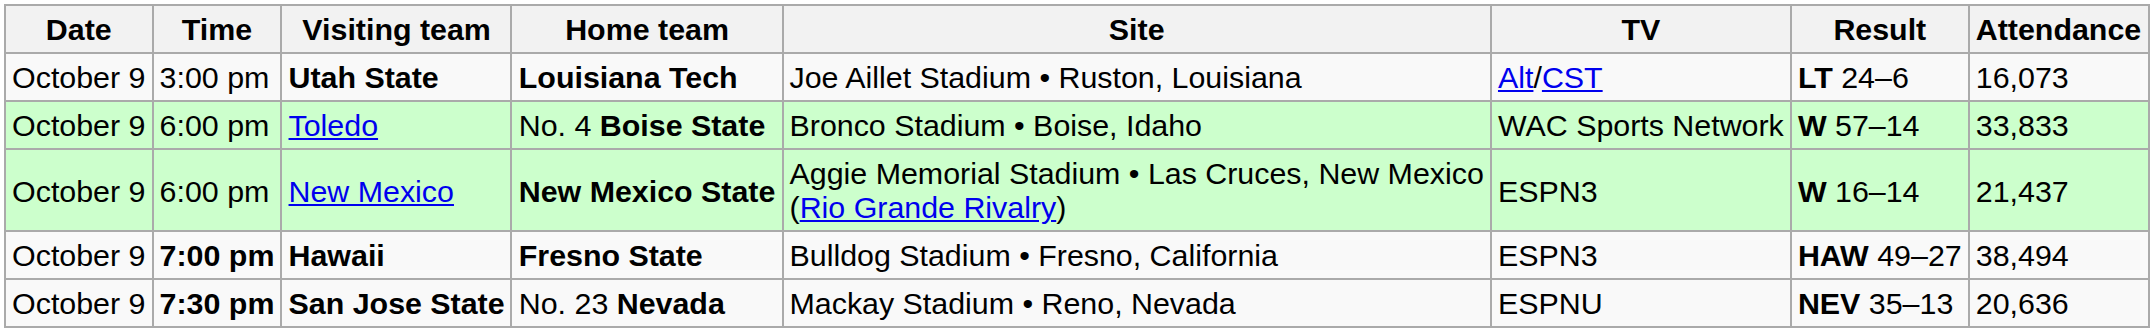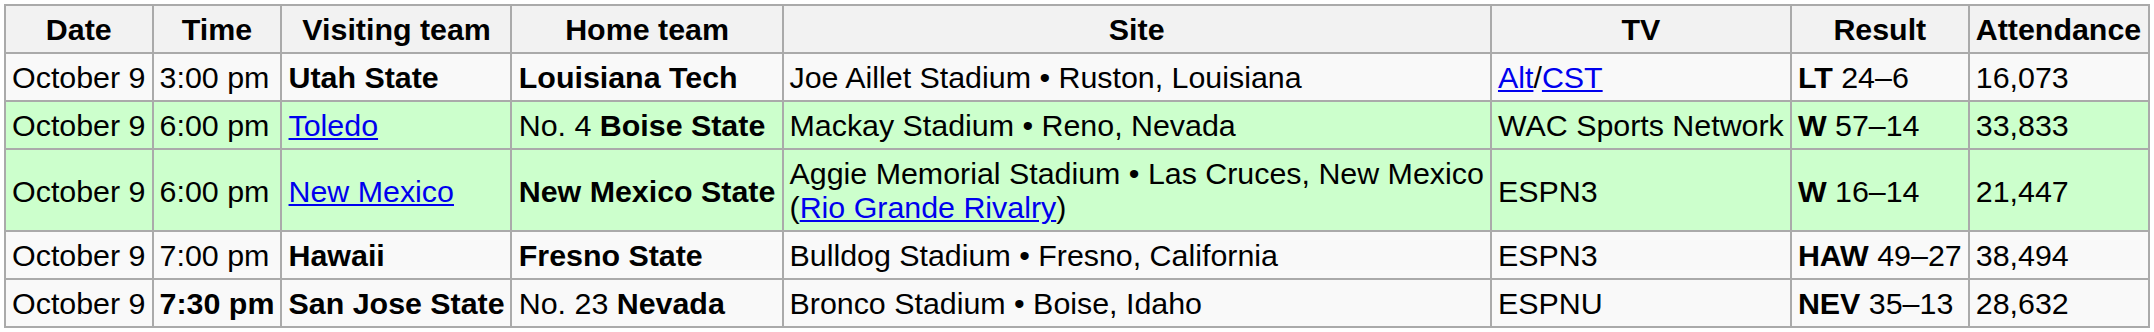Toledo | Site: Bronco Stadium • Boise, Idaho -> Mackay Stadium • Reno, Nevada
New Mexico | Attendance: 21,437 -> 21,447
Hawaii | Time: bold -> normal
San Jose State | Site: Mackay Stadium • Reno, Nevada -> Bronco Stadium • Boise, Idaho
San Jose State | Attendance: 20,636 -> 28,632
